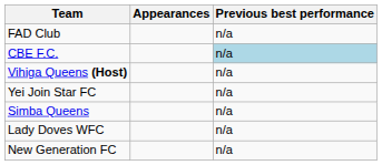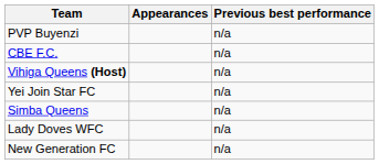+ row: PVP Buyenzi | n/a
- row: FAD Club | n/a
CBE F.C. | Previous best performance: lightblue background -> no background
